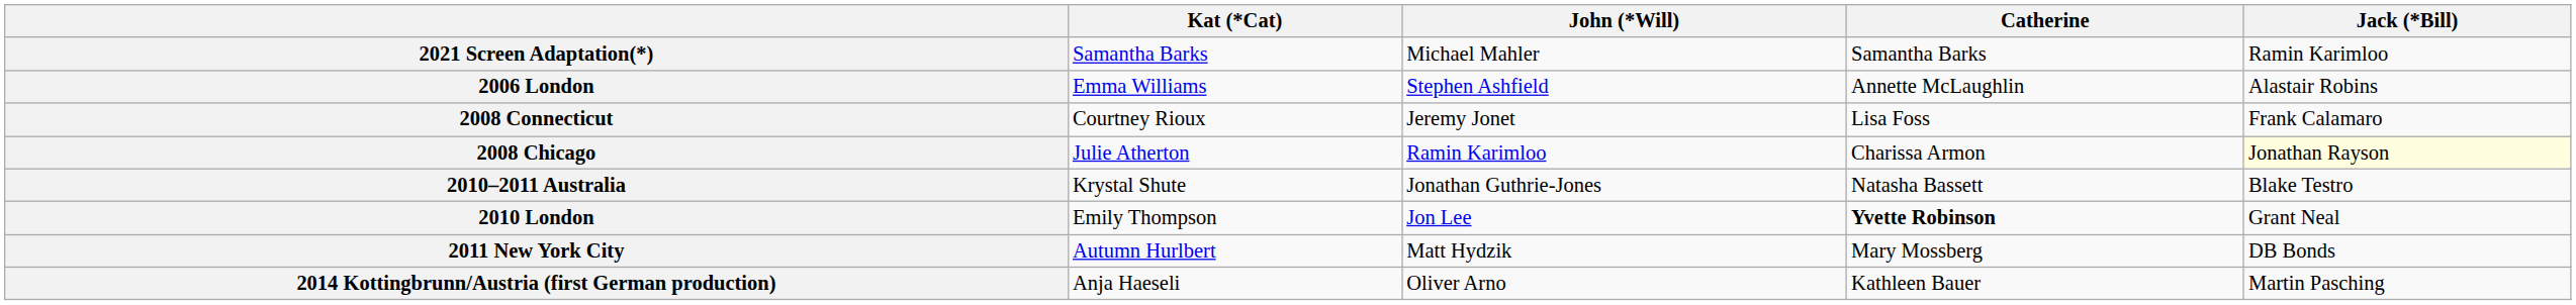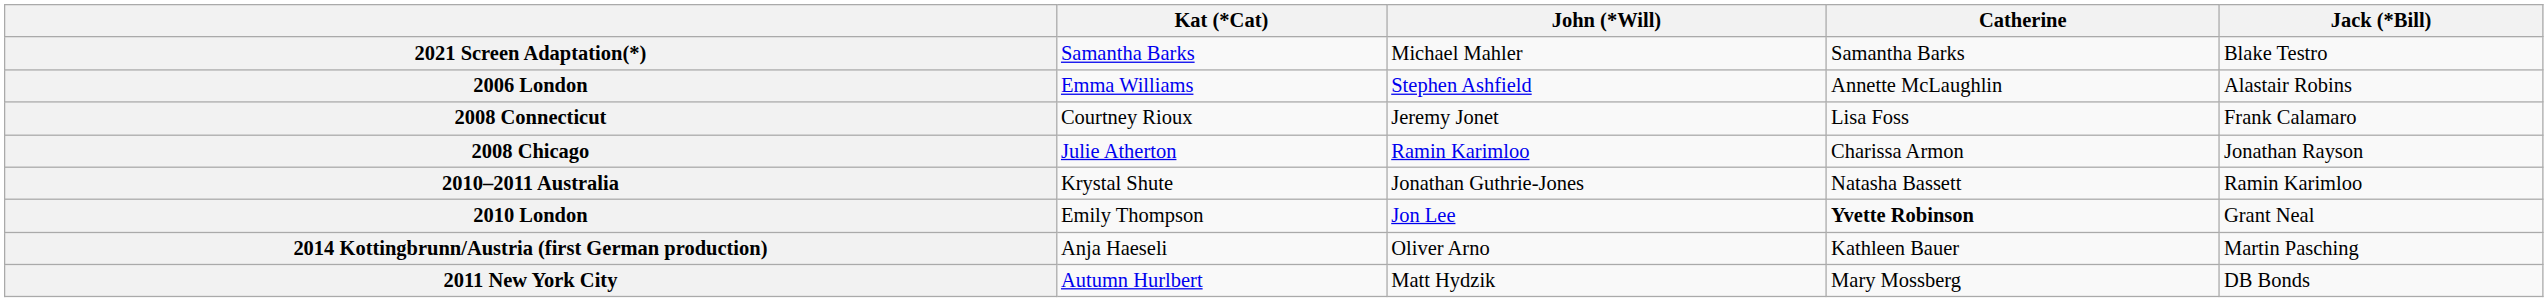2021 Screen Adaptation(*) | Jack (*Bill): Ramin Karimloo -> Blake Testro
2008 Chicago | Jack (*Bill): lightyellow background -> no background
2010–2011 Australia | Jack (*Bill): Blake Testro -> Ramin Karimloo
rows swapped: 2011 New York City <-> 2014 Kottingbrunn/Austria (first German production)
